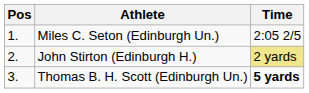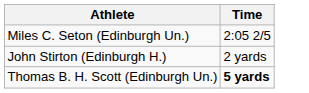- column: Pos | 1. | 2. | 3.
John Stirton (Edinburgh H.) | Time: khaki background -> no background
